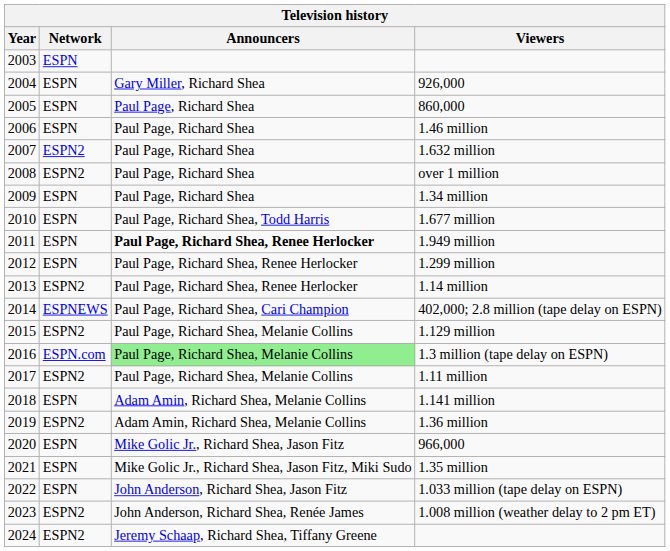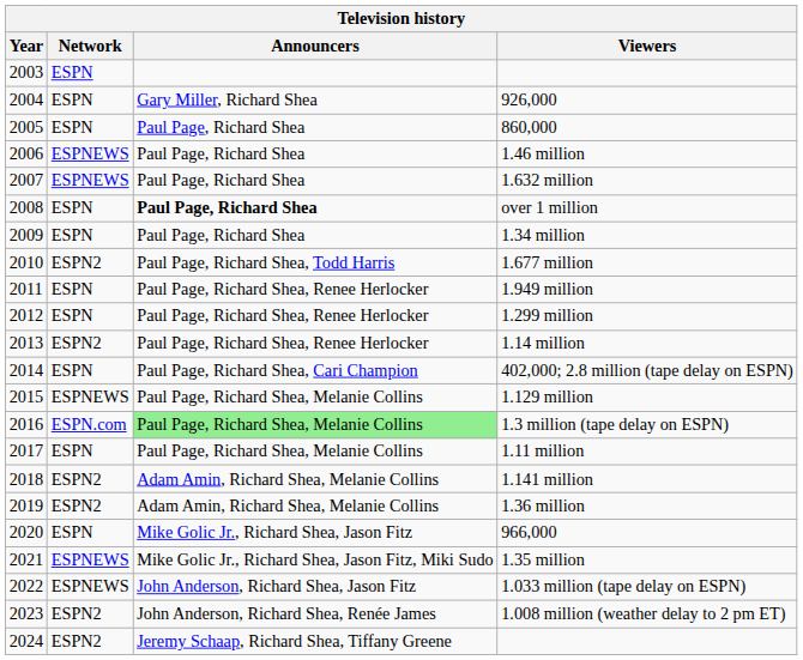1.46 million | Network: ESPN -> ESPNEWS
1.632 million | Network: ESPN2 -> ESPNEWS
over 1 million | Network: ESPN2 -> ESPN
over 1 million | Announcers: normal -> bold
1.677 million | Network: ESPN -> ESPN2
1.949 million | Announcers: bold -> normal
402,000; 2.8 million (tape delay on ESPN) | Network: ESPNEWS -> ESPN
1.129 million | Network: ESPN2 -> ESPNEWS
1.11 million | Network: ESPN2 -> ESPN
1.141 million | Network: ESPN -> ESPN2
1.35 million | Network: ESPN -> ESPNEWS
1.033 million (tape delay on ESPN) | Network: ESPN -> ESPNEWS
